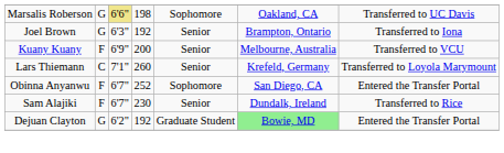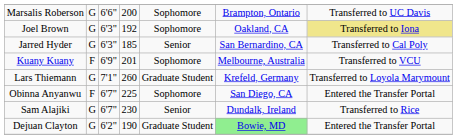Marsalis Roberson | column 3: khaki background -> no background
Marsalis Roberson | column 4: 198 -> 200
Marsalis Roberson | column 6: Oakland, CA -> Brampton, Ontario
Joel Brown | column 5: Senior -> Sophomore
Joel Brown | column 6: Brampton, Ontario -> Oakland, CA
Joel Brown | column 7: no background -> khaki background
+ row: Jarred Hyder | G | 6'3" | 185 | Senior | San Bernardino, CA | Transferred to Cal Poly
Kuany Kuany | column 4: 200 -> 201
Kuany Kuany | column 5: Senior -> Sophomore
Lars Thiemann | column 2: C -> G
Lars Thiemann | column 5: Senior -> Graduate Student
Obinna Anyanwu | column 4: 252 -> 225
Sam Alajiki | column 2: F -> G
Dejuan Clayton | column 4: 192 -> 190
